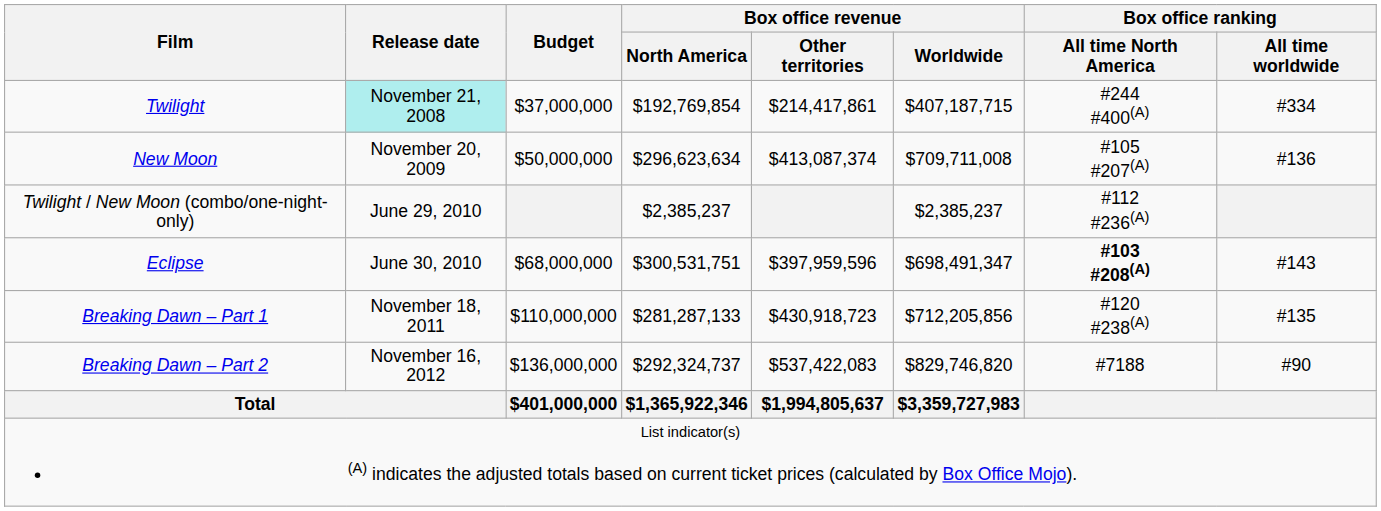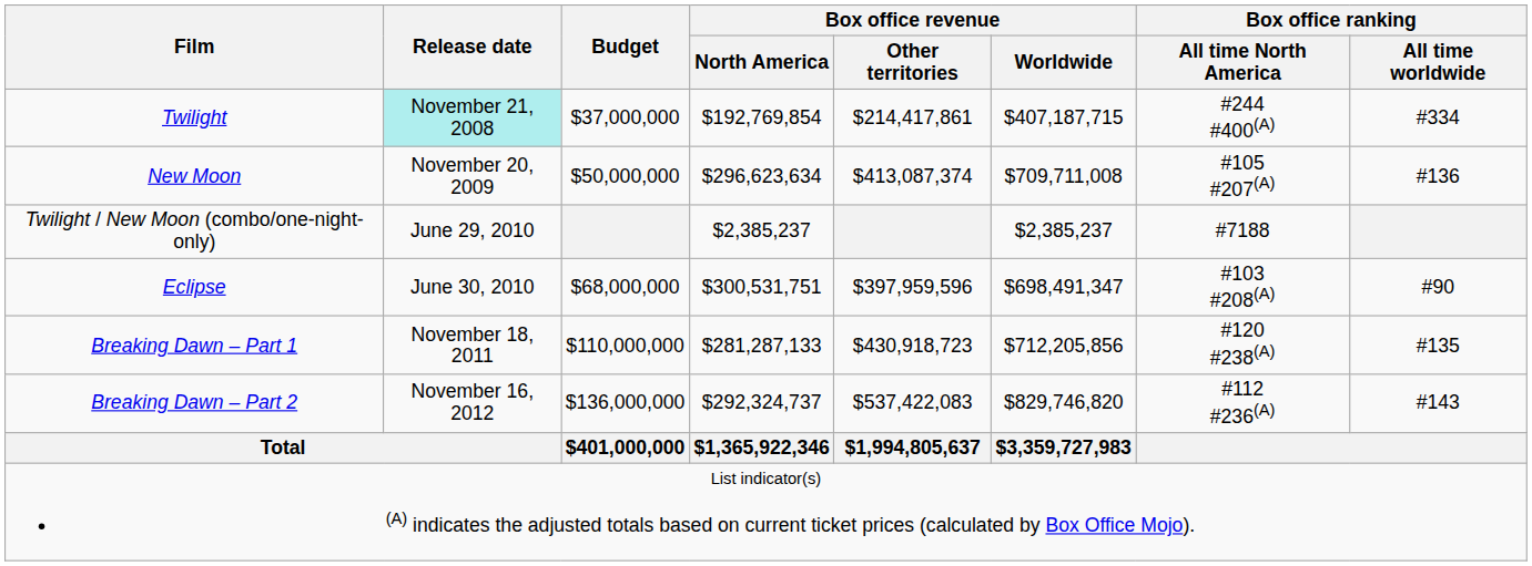Twilight / New Moon (combo/one-night-only) | Box office ranking / All time North America: #112 #236(A) -> #7188
Eclipse | Box office ranking / All time North America: bold -> normal
Eclipse | Box office ranking / All time worldwide: #143 -> #90
Breaking Dawn – Part 2 | Box office ranking / All time North America: #7188 -> #112 #236(A)
Breaking Dawn – Part 2 | Box office ranking / All time worldwide: #90 -> #143
